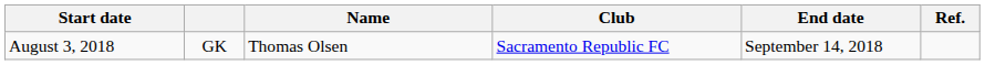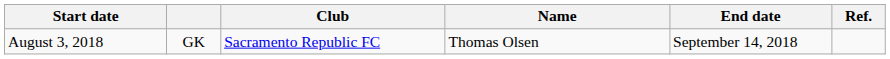columns swapped: Name <-> Club
